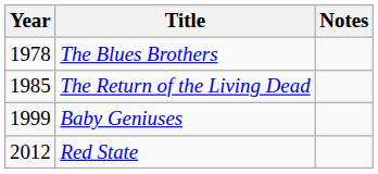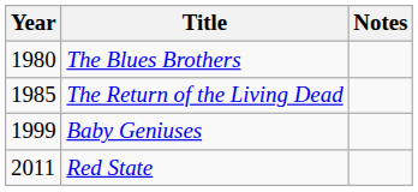The Blues Brothers | Year: 1978 -> 1980
Red State | Year: 2012 -> 2011
